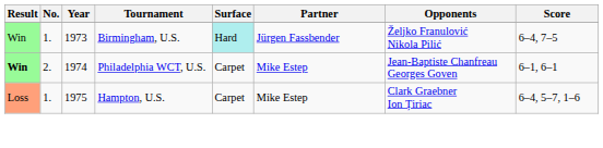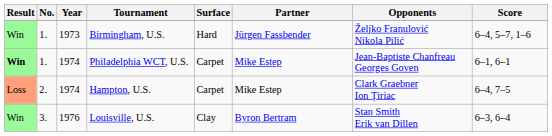Birmingham, U.S. | Surface: paleturquoise background -> no background
Birmingham, U.S. | Score: 6–4, 7–5 -> 6–4, 5–7, 1–6
Philadelphia WCT, U.S. | No.: 2. -> 1.
Hampton, U.S. | No.: 1. -> 2.
Hampton, U.S. | Year: 1975 -> 1974
Hampton, U.S. | Score: 6–4, 5–7, 1–6 -> 6–4, 7–5
+ row: Win | 3. | 1976 | Louisville, U.S. | Clay | Byron Bertram | Stan Smith Erik van Dillen | 6–3, 6–4
